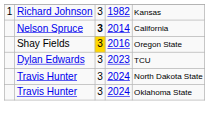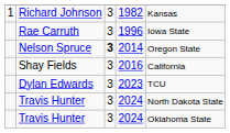+ row: Rae Carruth | 3 | 1996 | Iowa State
Nelson Spruce | column 5: California -> Oregon State
Shay Fields | column 3: gold background -> no background
Shay Fields | column 5: Oregon State -> California
